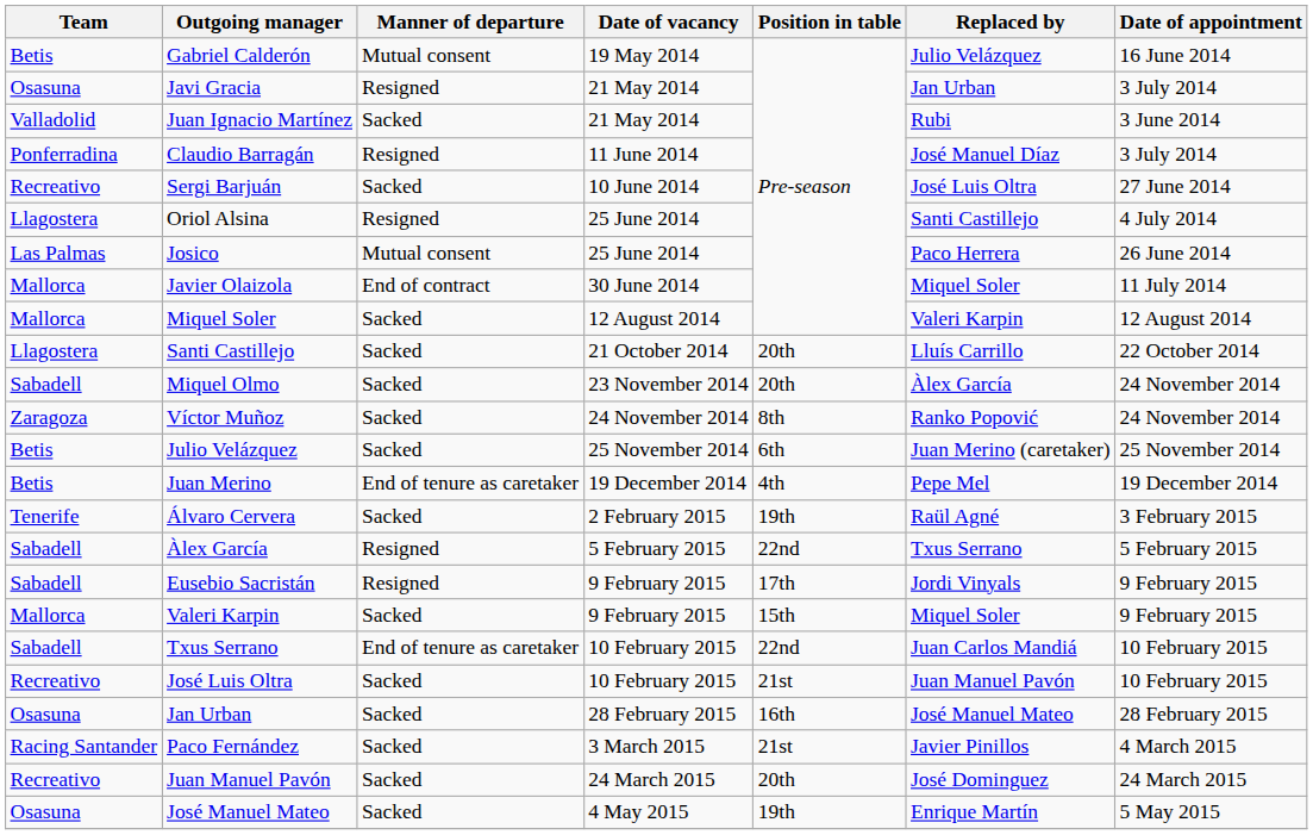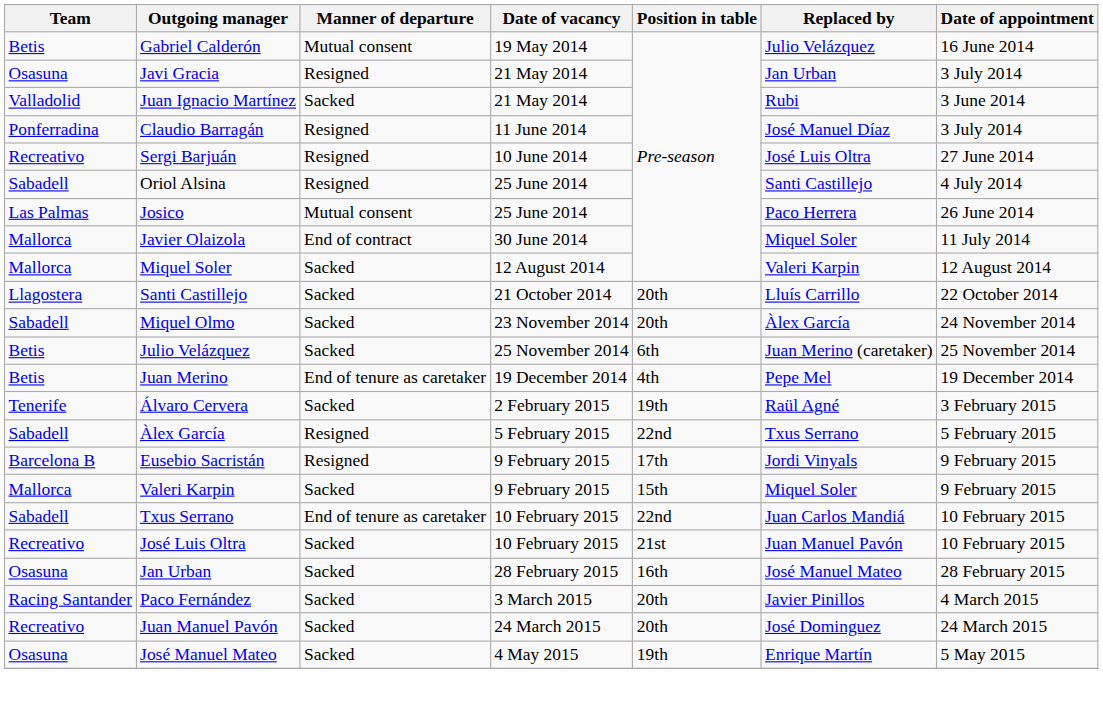Sergi Barjuán | Manner of departure: Sacked -> Resigned
Oriol Alsina | Team: Llagostera -> Sabadell
- row: Zaragoza | Víctor Muñoz | Sacked | 24 November 2014 | 8th | Ranko Popović | 24 November 2014
Eusebio Sacristán | Team: Sabadell -> Barcelona B
Paco Fernández | Position in table: 21st -> 20th
